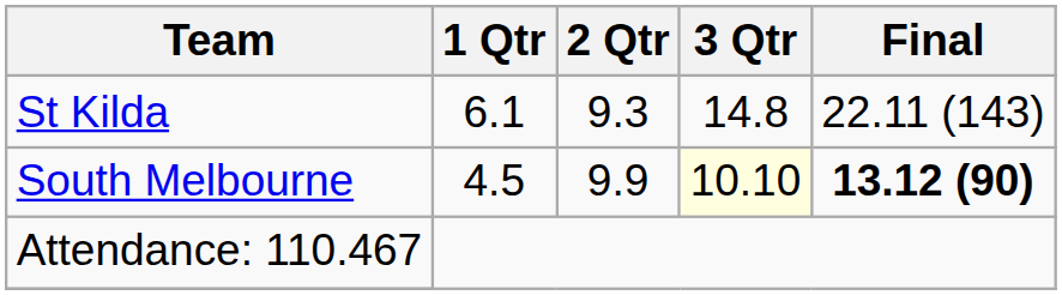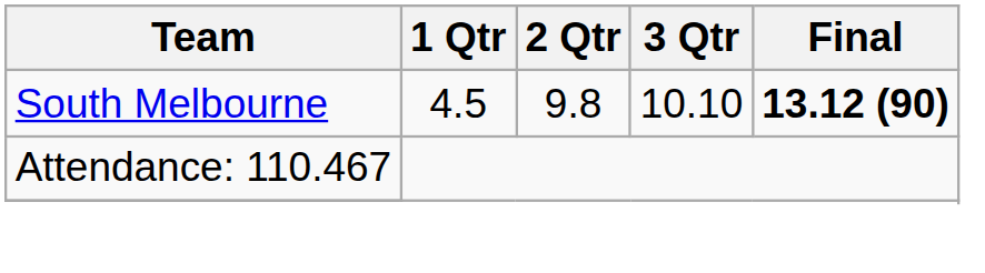- row: St Kilda | 6.1 | 9.3 | 14.8 | 22.11 (143)
South Melbourne | 2 Qtr: 9.9 -> 9.8
South Melbourne | 3 Qtr: lightyellow background -> no background
